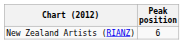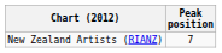New Zealand Artists (RIANZ) | Peak position: 6 -> 7
